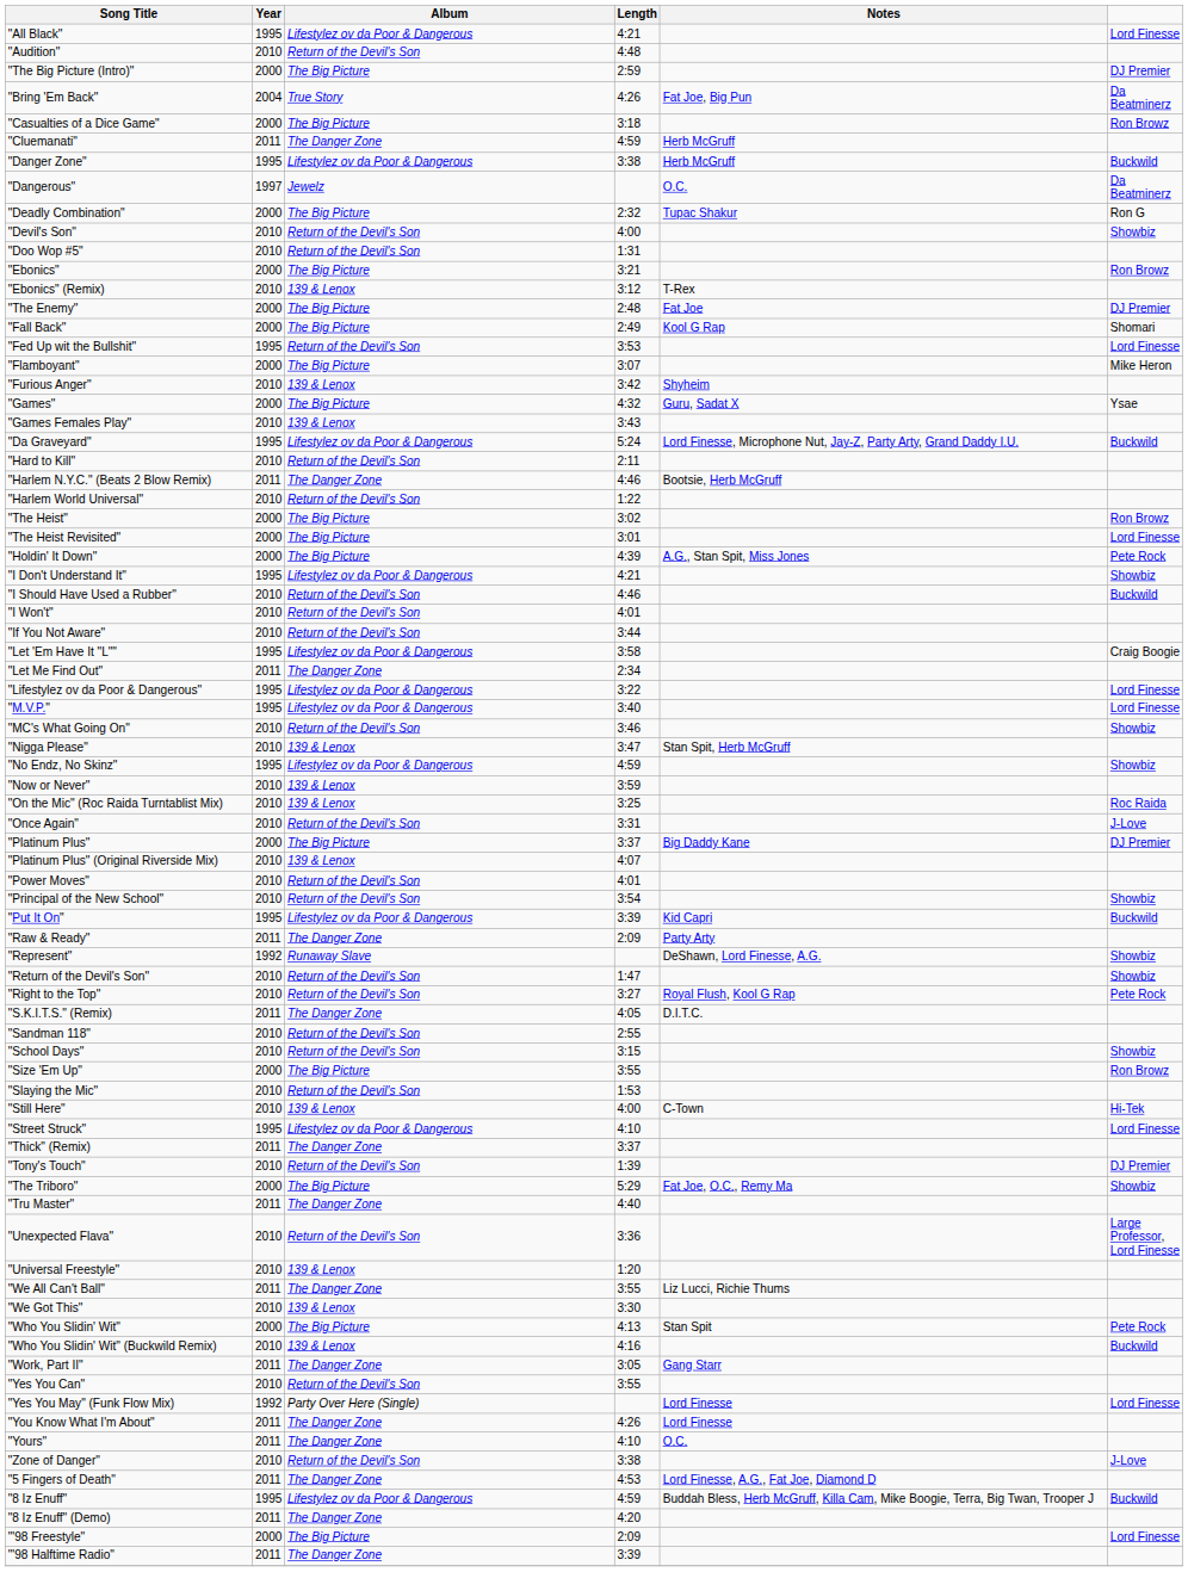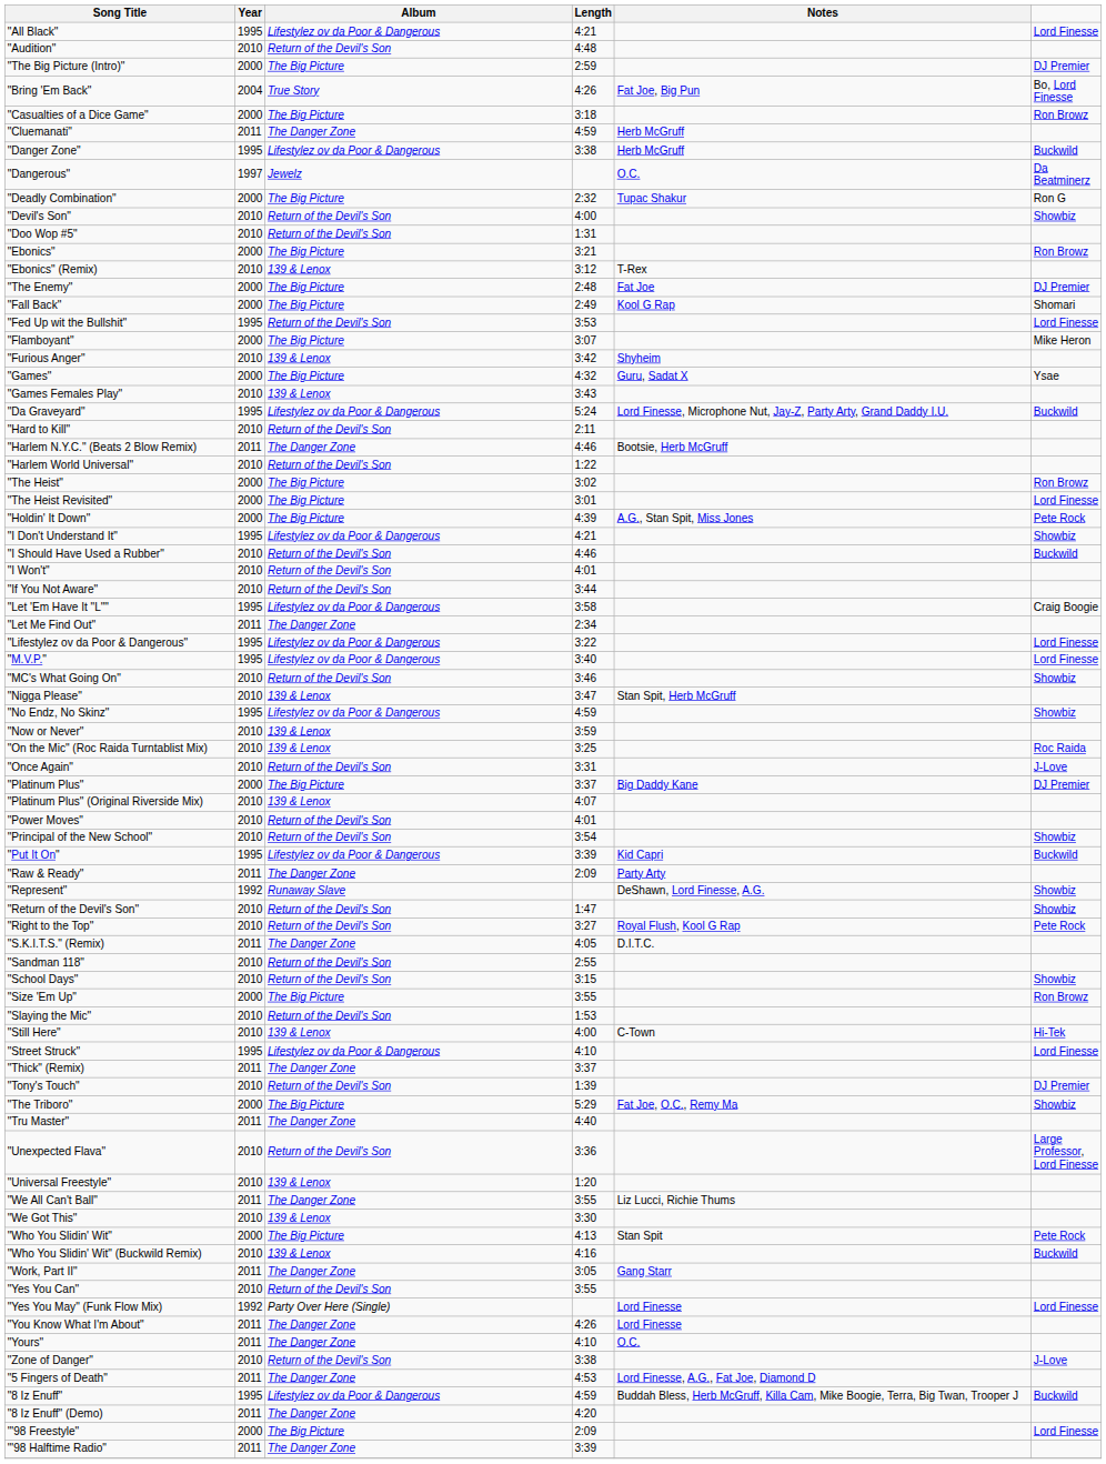"Bring 'Em Back" | column 6: Da Beatminerz -> Bo, Lord Finesse
